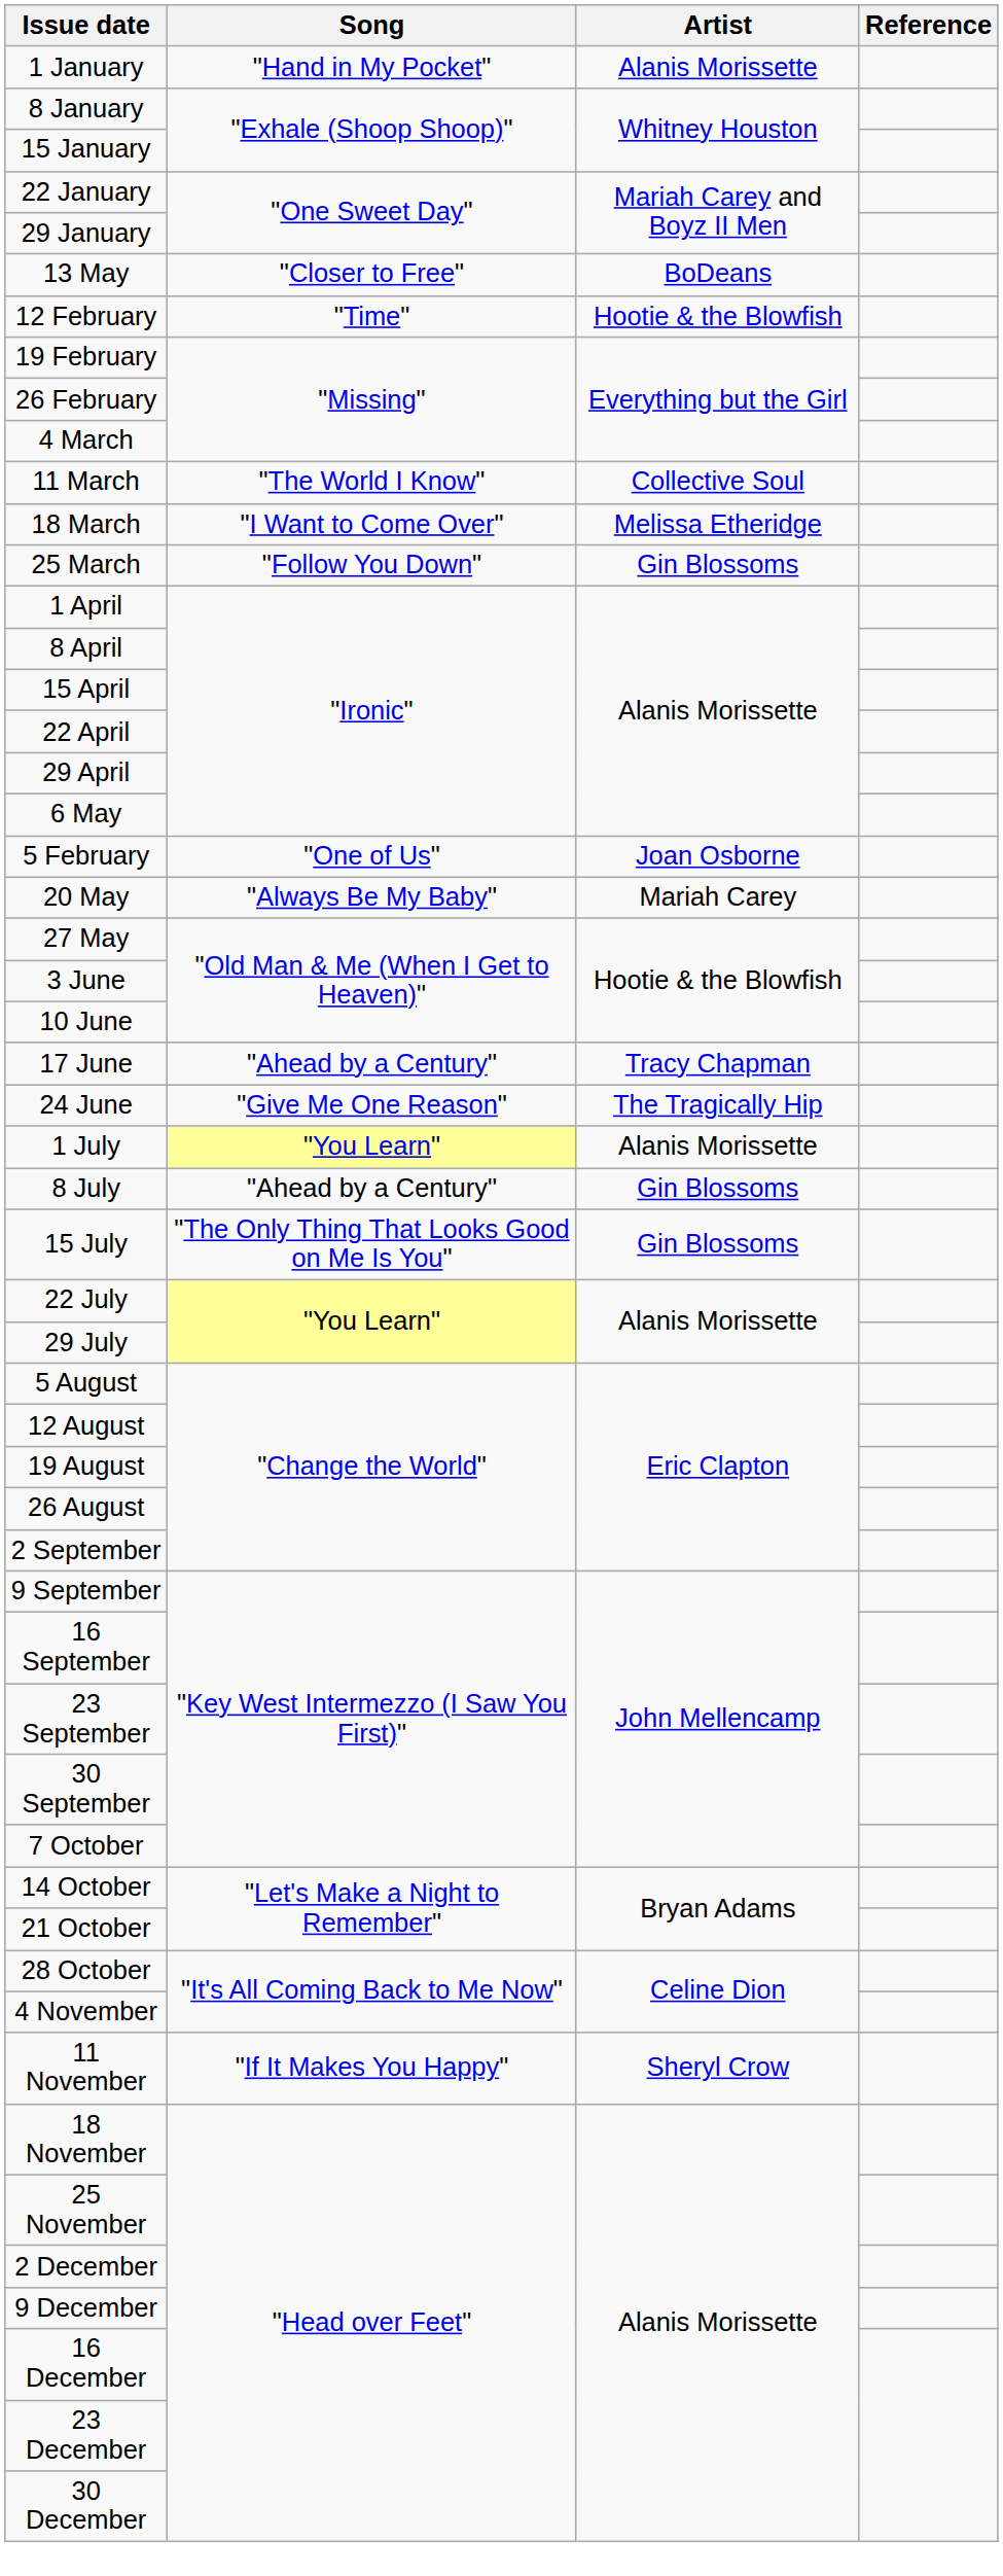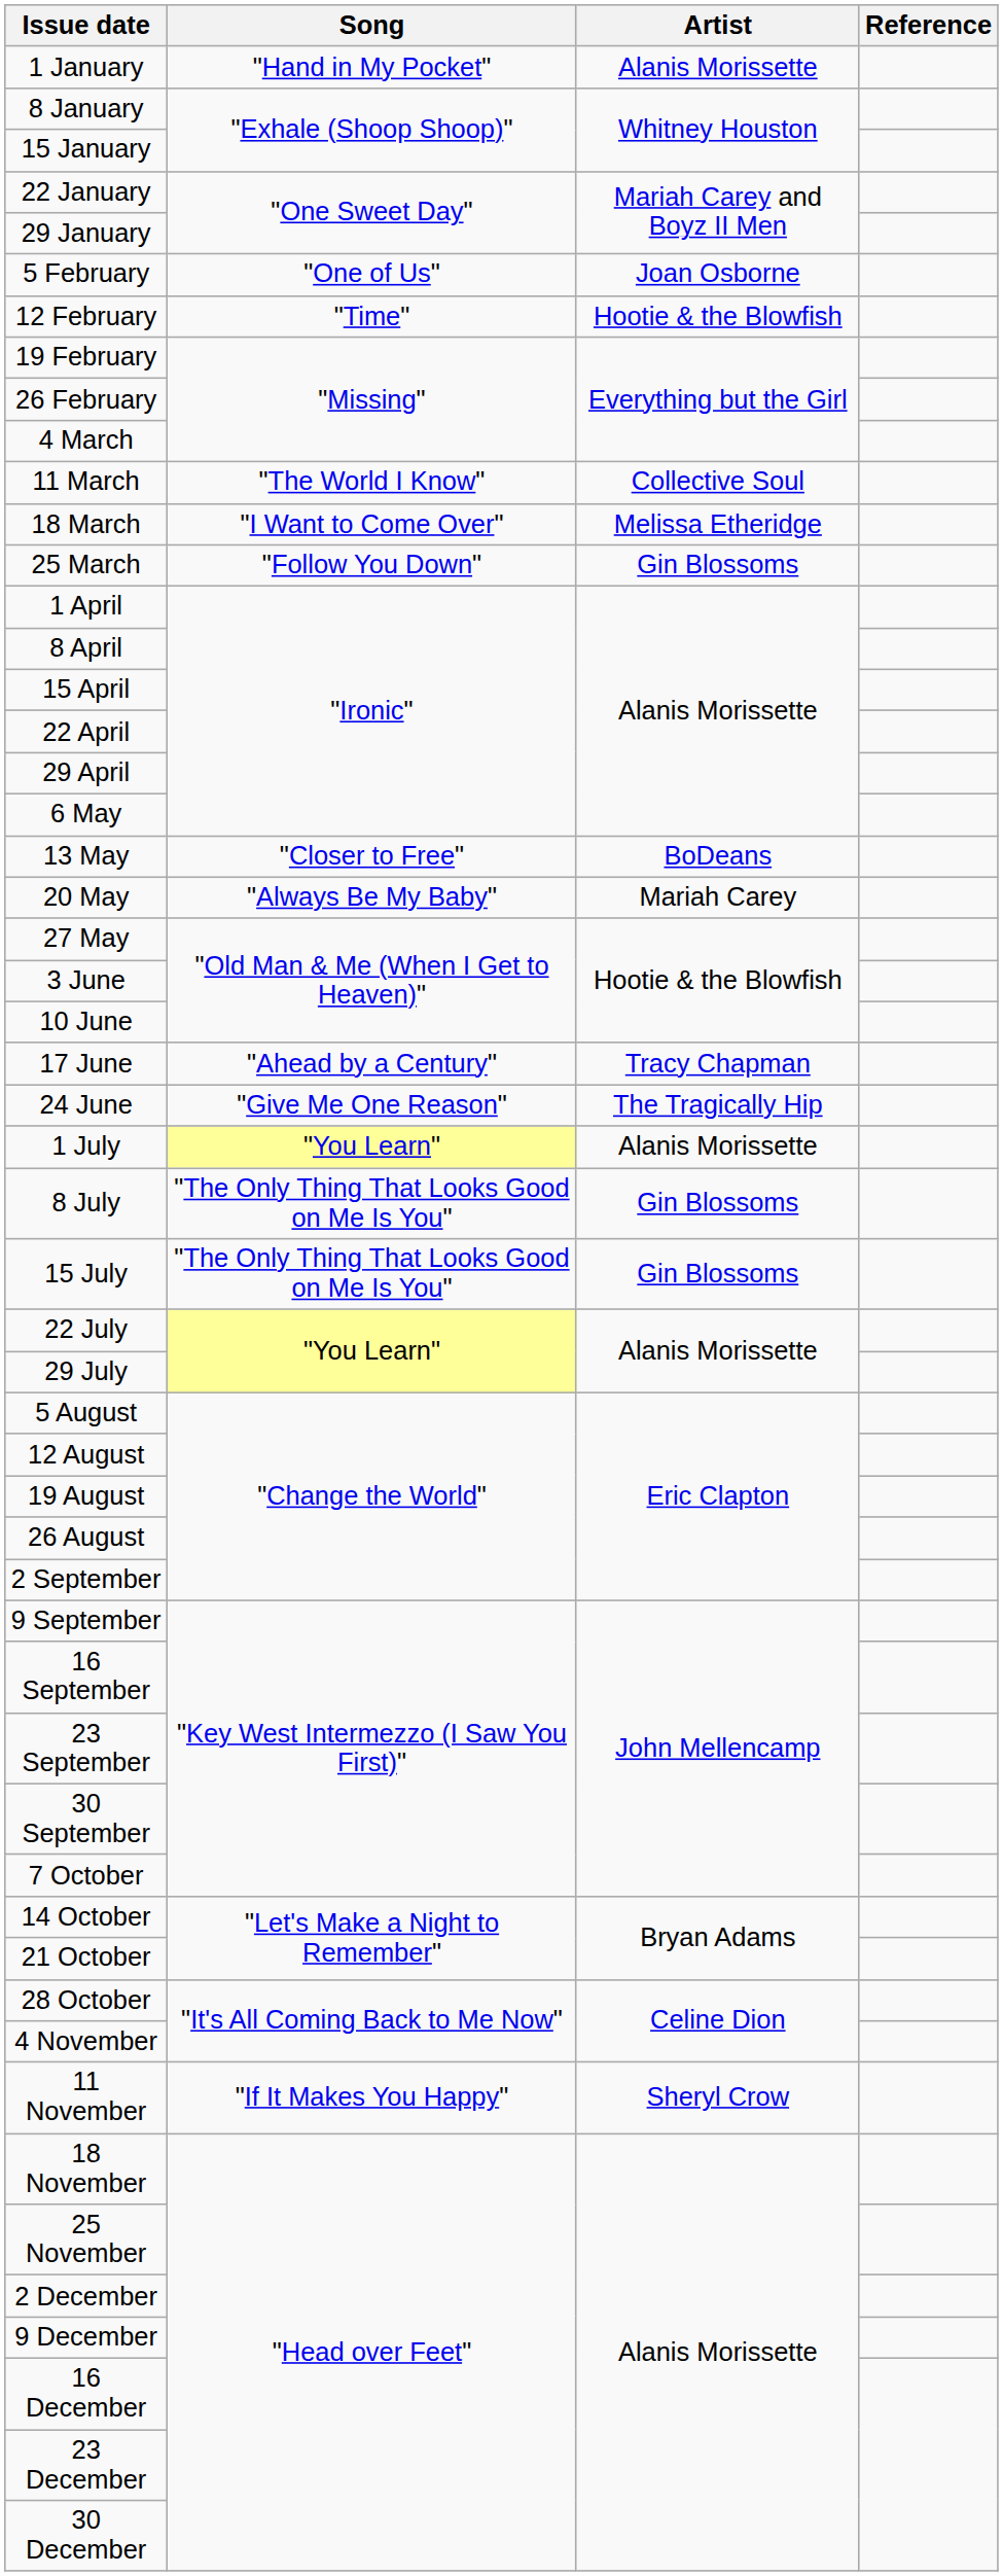rows swapped: 5 February <-> 13 May
8 July | Song: "Ahead by a Century" -> "The Only Thing That Looks Good on Me Is You"
